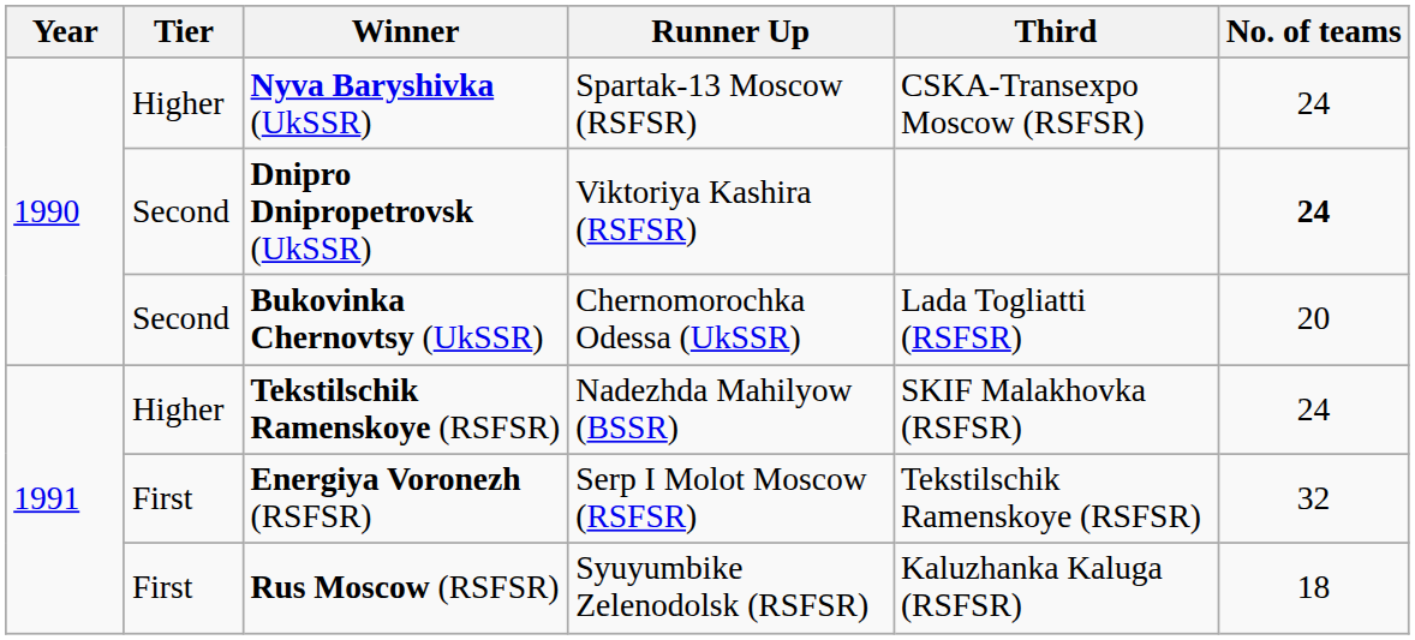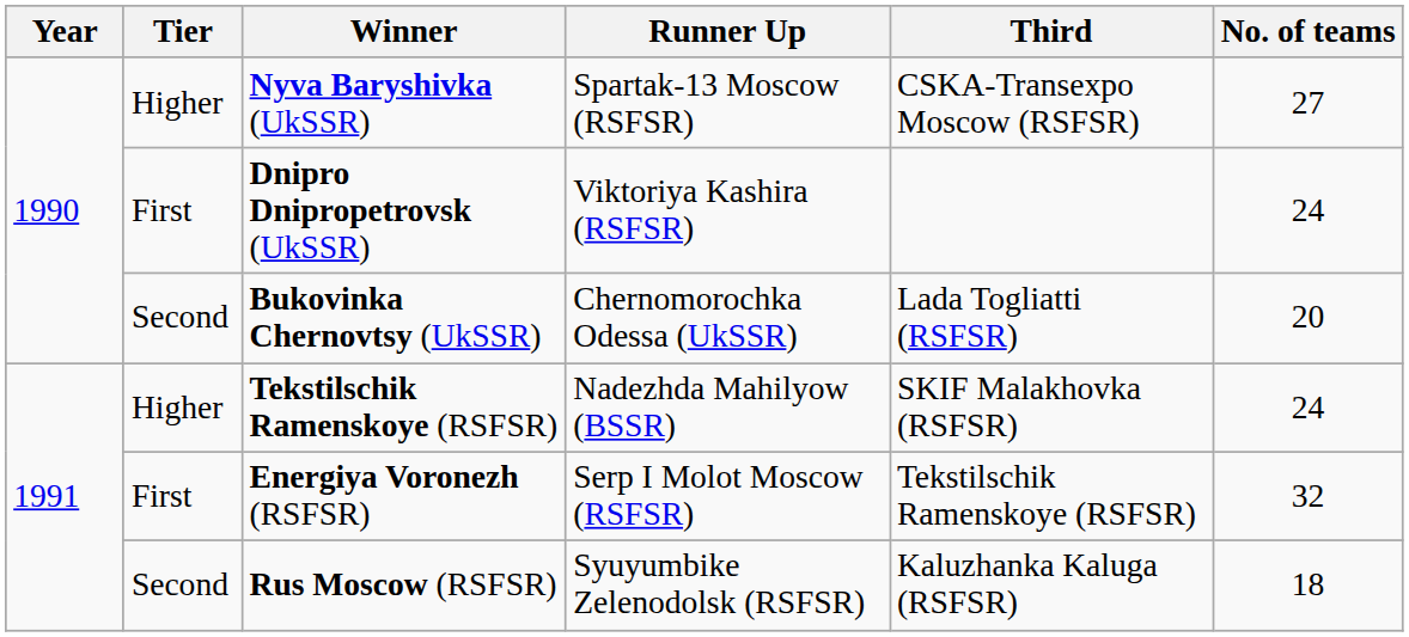Nyva Baryshivka (UkSSR) | No. of teams: 24 -> 27
Dnipro Dnipropetrovsk (UkSSR) | Tier: Second -> First
Dnipro Dnipropetrovsk (UkSSR) | No. of teams: bold -> normal
Rus Moscow (RSFSR) | Tier: First -> Second
